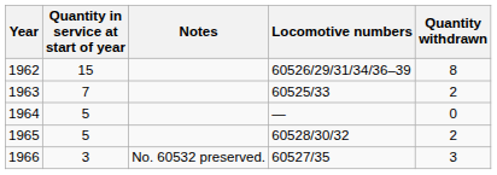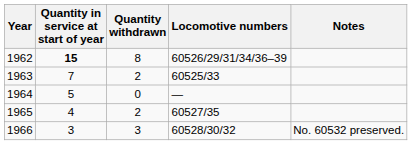columns swapped: Quantity withdrawn <-> Notes
1962 | Quantity in service at start of year: normal -> bold
1965 | Quantity in service at start of year: 5 -> 4
1965 | Locomotive numbers: 60528/30/32 -> 60527/35
1966 | Locomotive numbers: 60527/35 -> 60528/30/32
